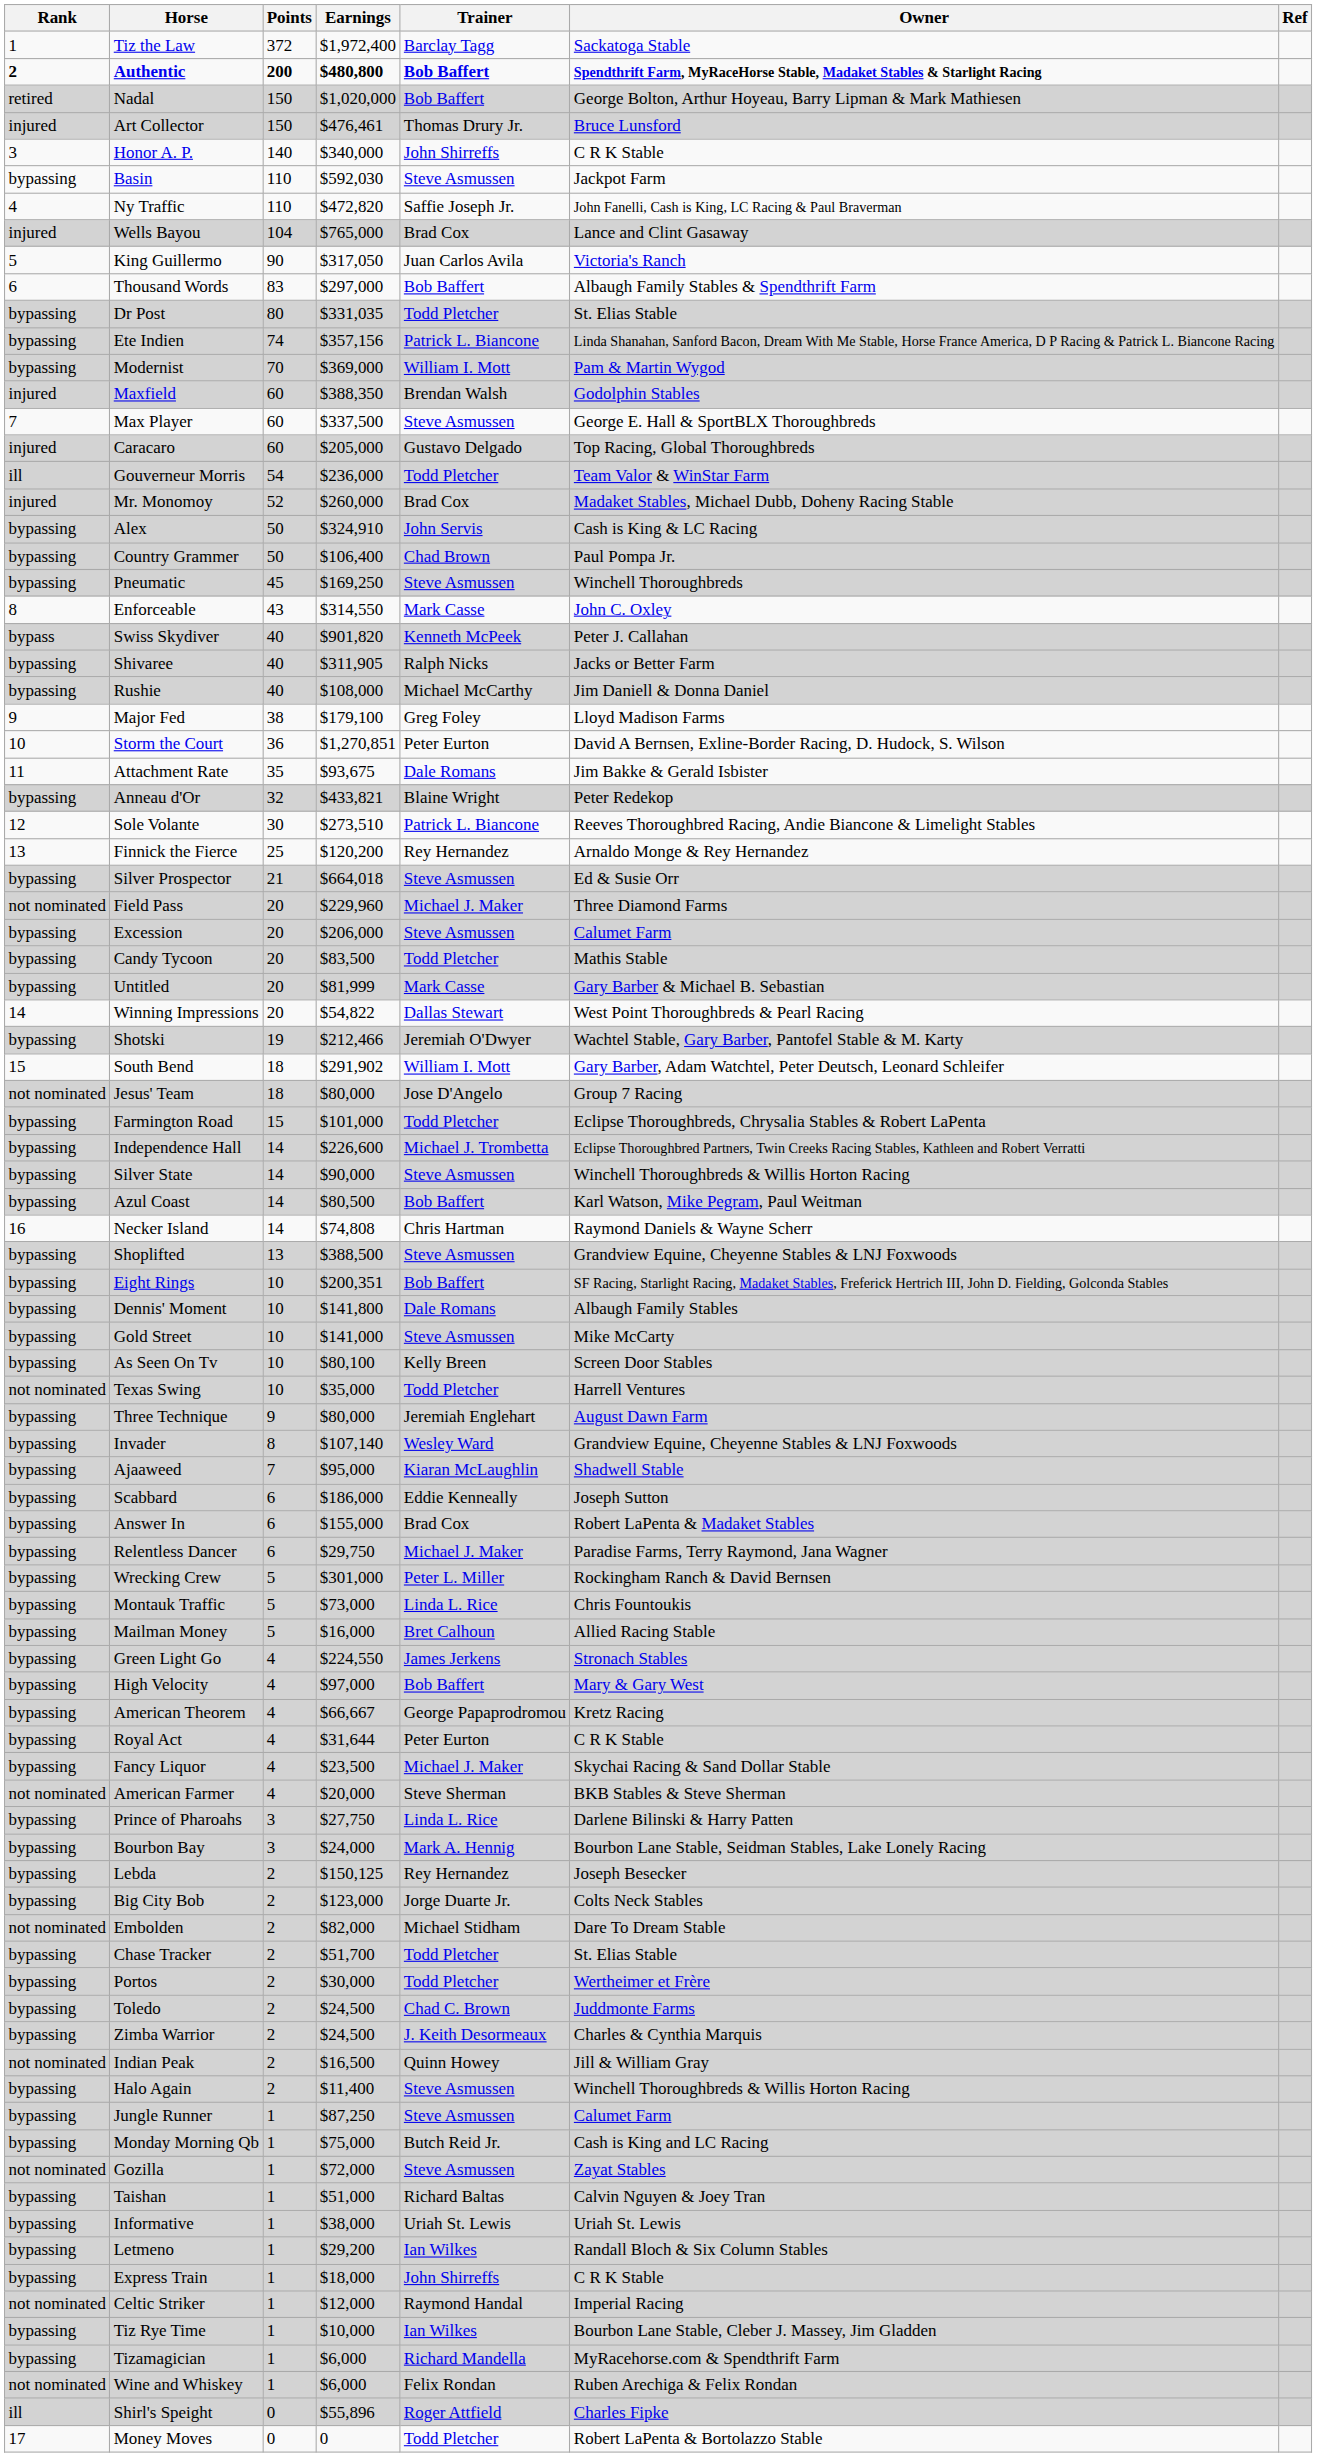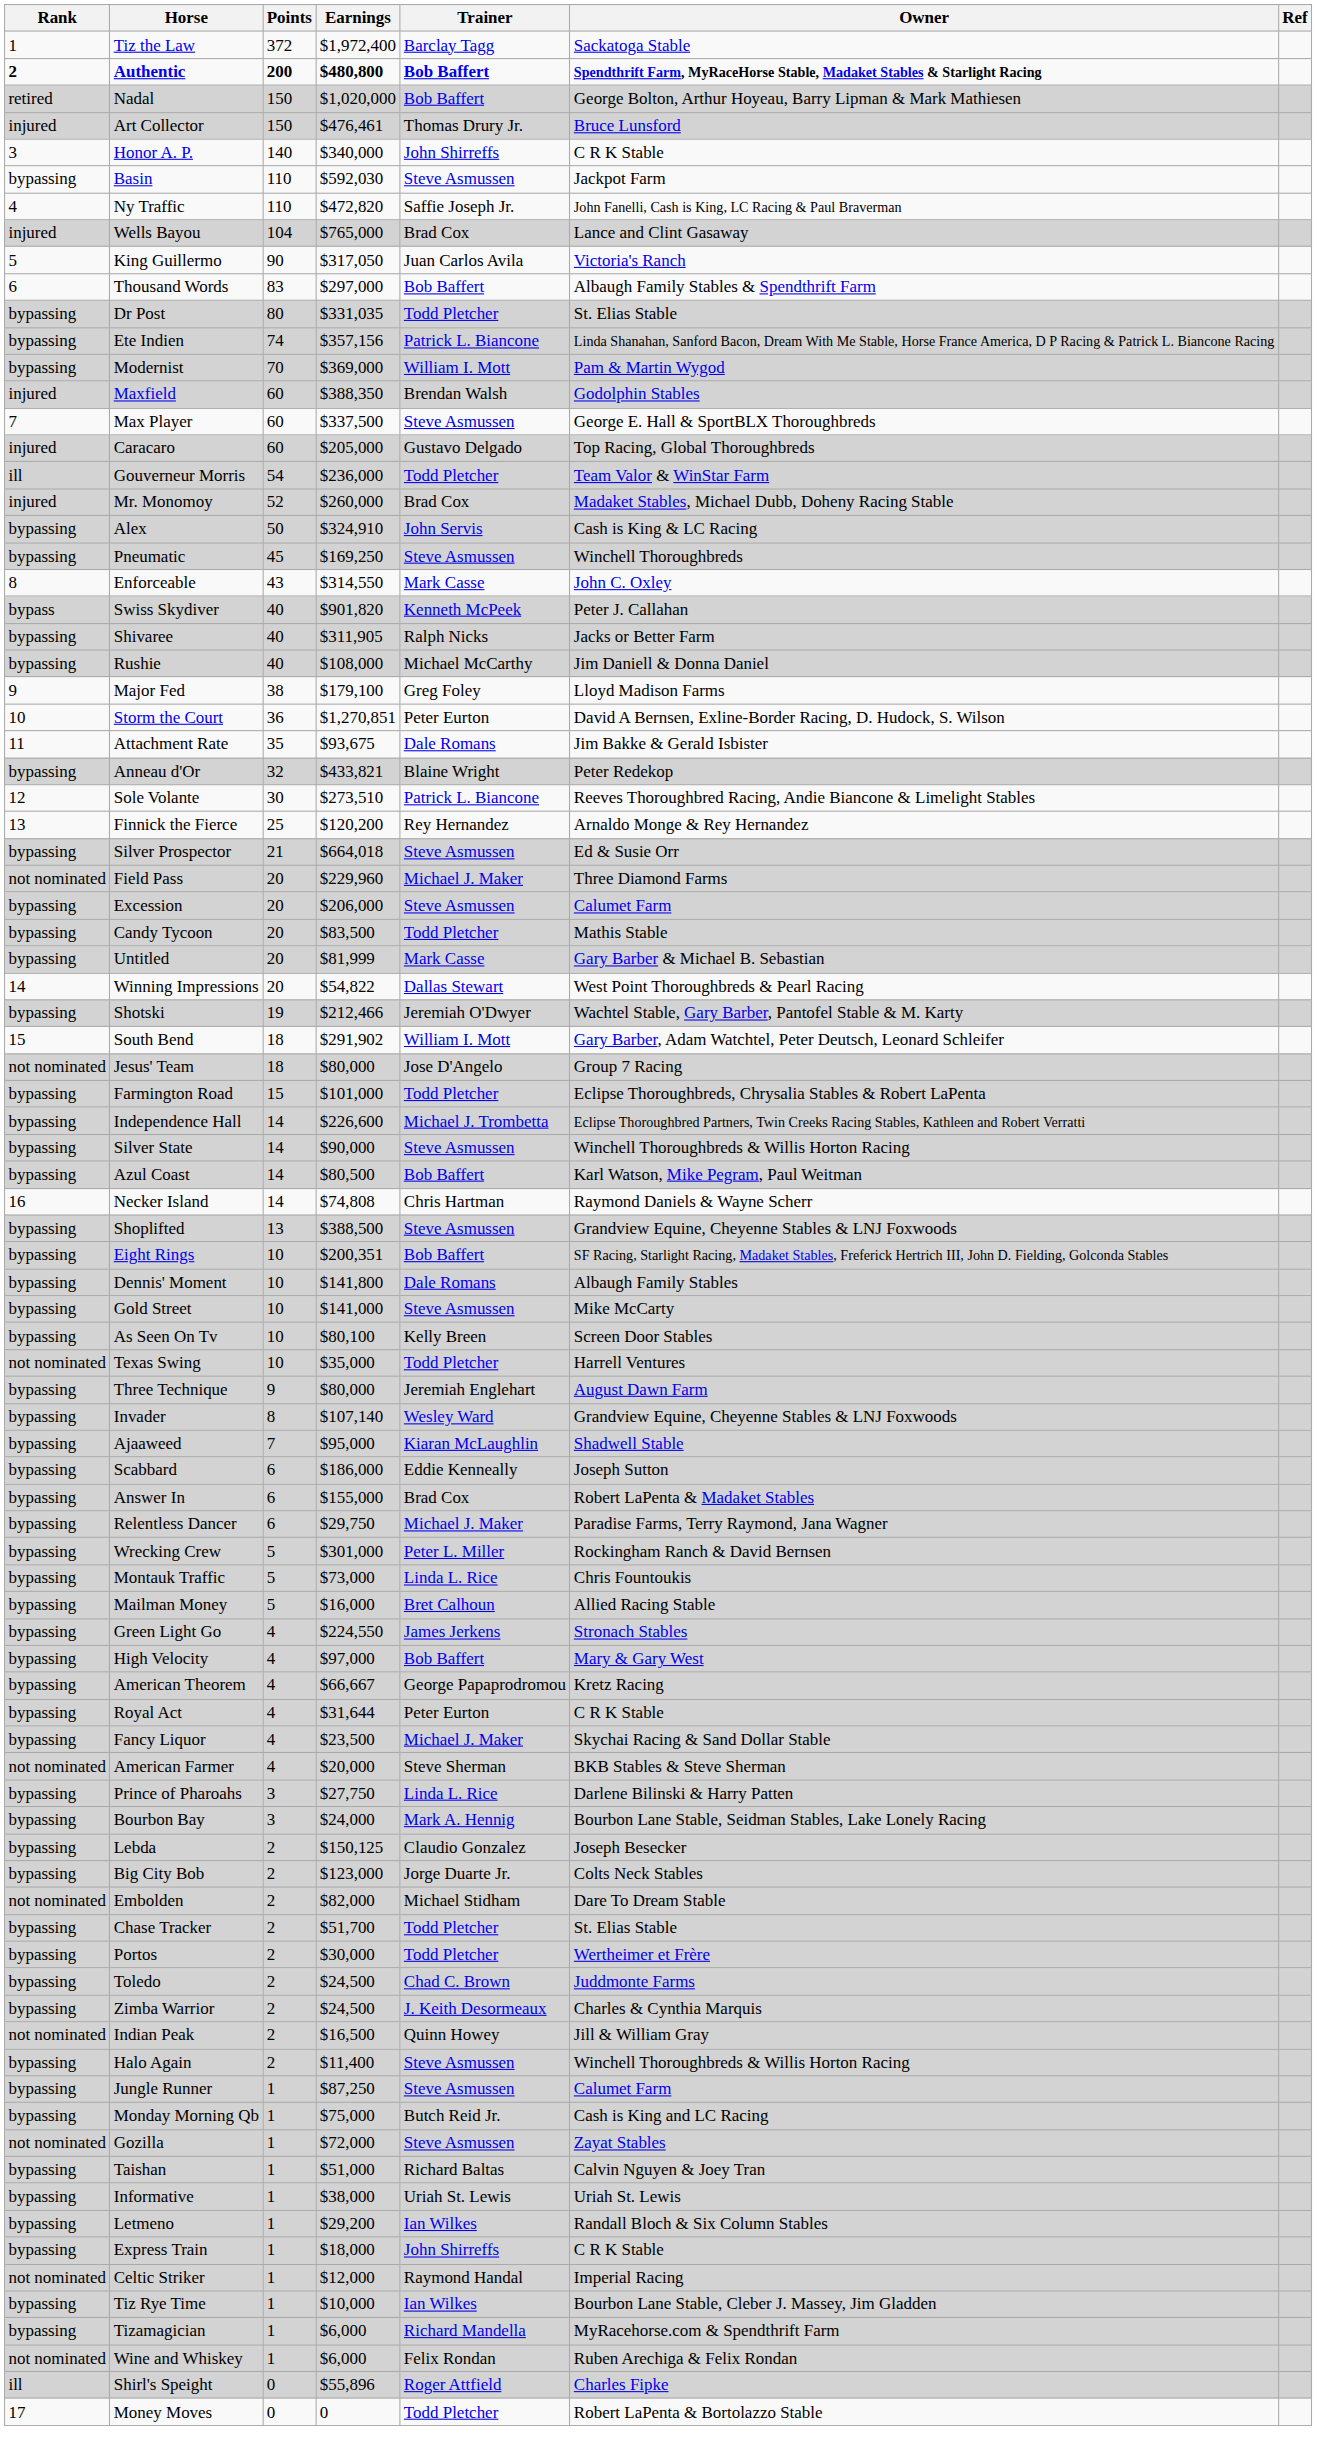- row: bypassing | Country Grammer | 50 | $106,400 | Chad Brown | Paul Pompa Jr.
Lebda | Trainer: Rey Hernandez -> Claudio Gonzalez
